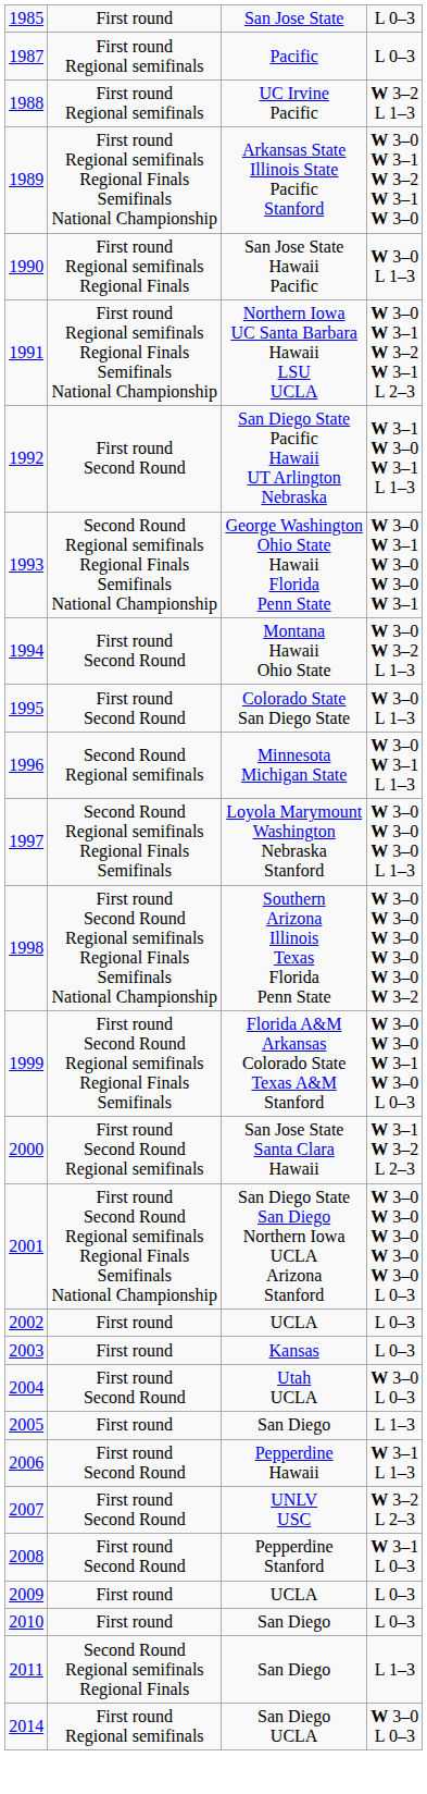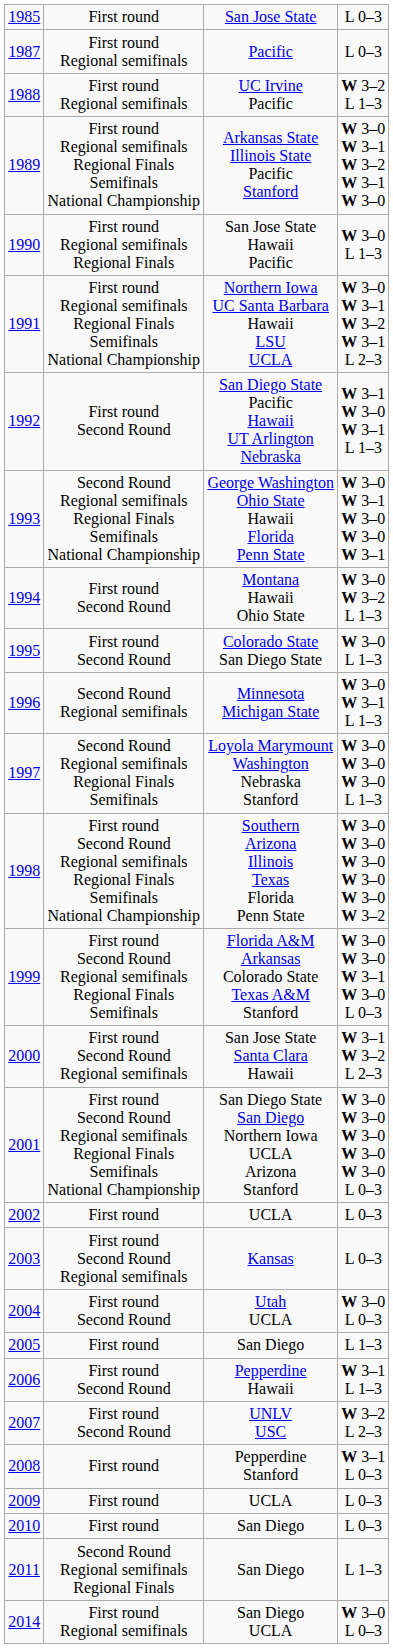2003 | column 2: First round -> First round Second Round Regional semifinals
2008 | column 2: First round Second Round -> First round
